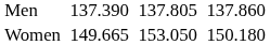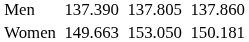Women | column 3: 149.665 -> 149.663
Women | column 7: 150.180 -> 150.181
